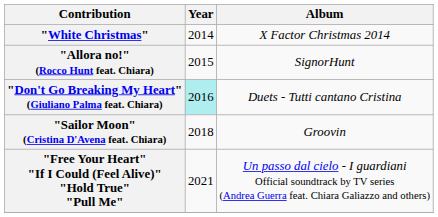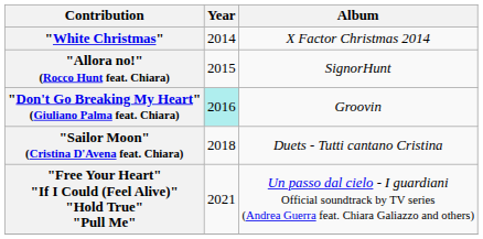"Don't Go Breaking My Heart" (Giuliano Palma feat. Chiara) | Album: Duets - Tutti cantano Cristina -> Groovin
"Sailor Moon" (Cristina D'Avena feat. Chiara) | Album: Groovin -> Duets - Tutti cantano Cristina
